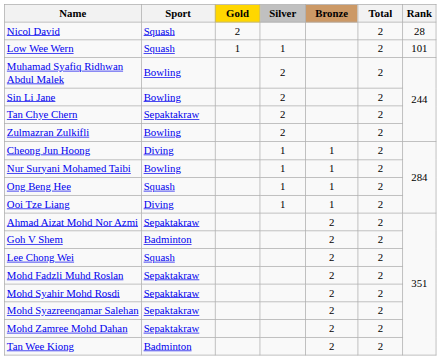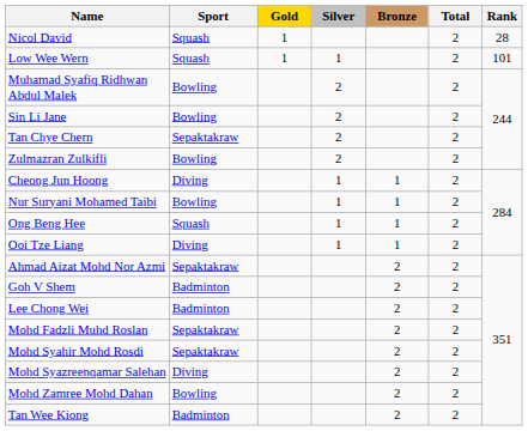Nicol David | Gold: 2 -> 1
Lee Chong Wei | Sport: Squash -> Badminton
Mohd Syazreenqamar Salehan | Sport: Sepaktakraw -> Diving
Mohd Zamree Mohd Dahan | Sport: Sepaktakraw -> Bowling
